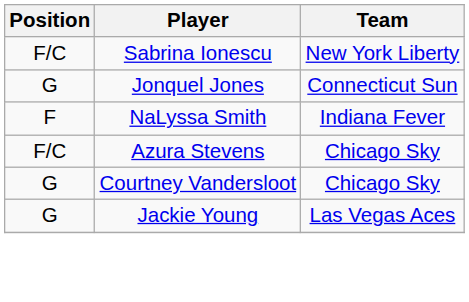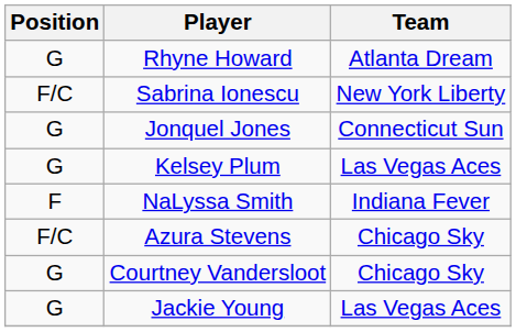+ row: G | Rhyne Howard | Atlanta Dream
+ row: G | Kelsey Plum | Las Vegas Aces
